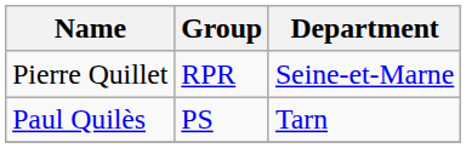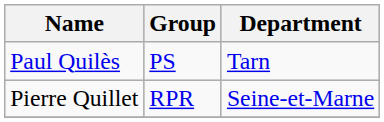rows swapped: Paul Quilès <-> Pierre Quillet
